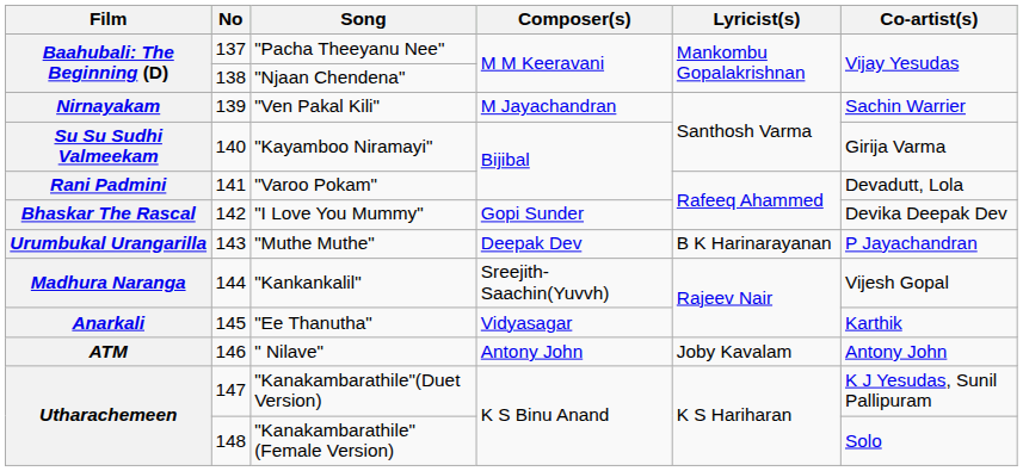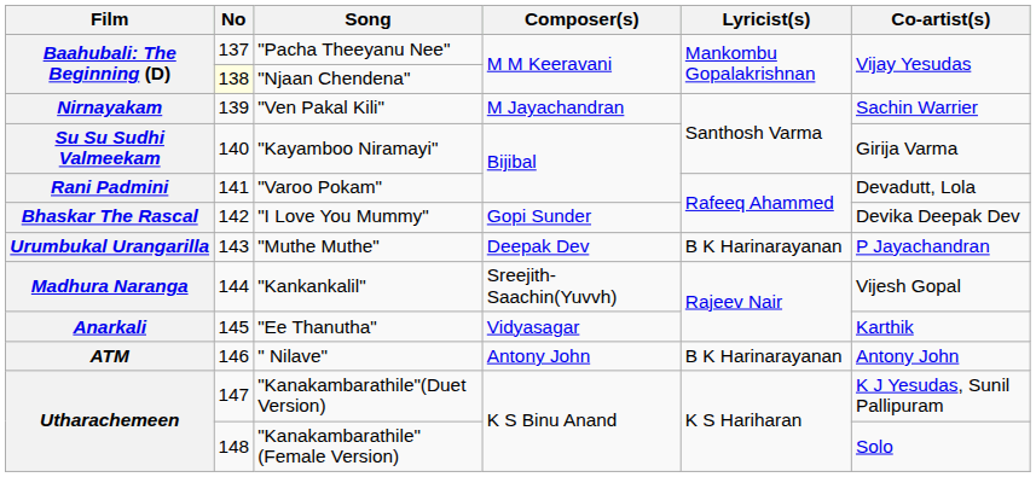"Njaan Chendena" | No: no background -> lightyellow background
" Nilave" | Lyricist(s): Joby Kavalam -> B K Harinarayanan
